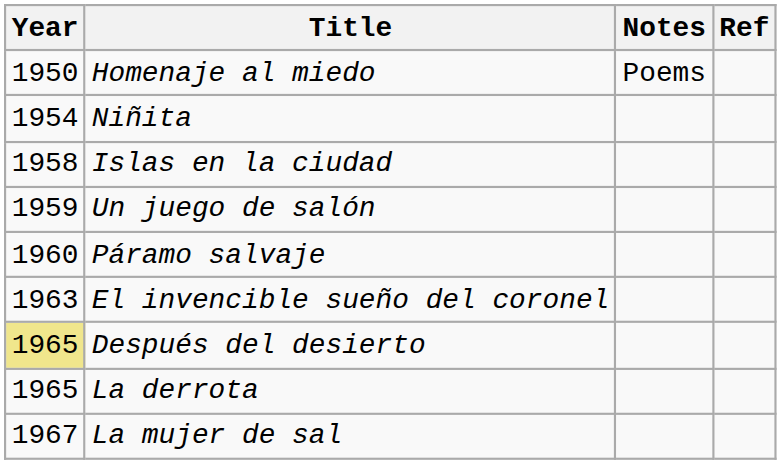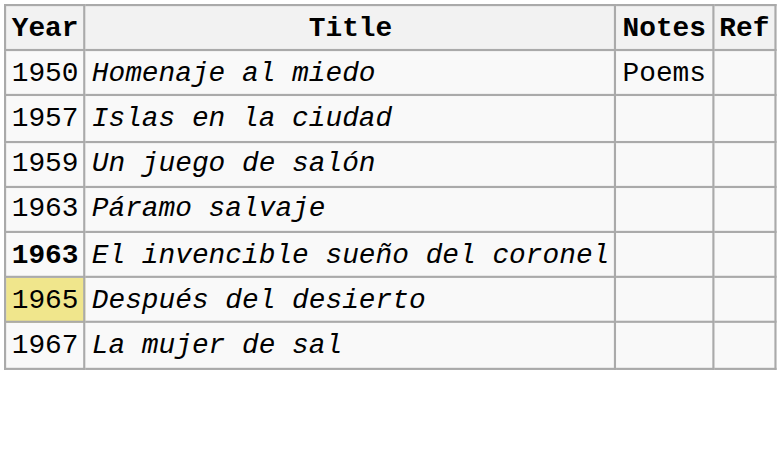- row: 1954 | Niñita
Islas en la ciudad | Year: 1958 -> 1957
Páramo salvaje | Year: 1960 -> 1963
El invencible sueño del coronel | Year: normal -> bold
- row: 1965 | La derrota
